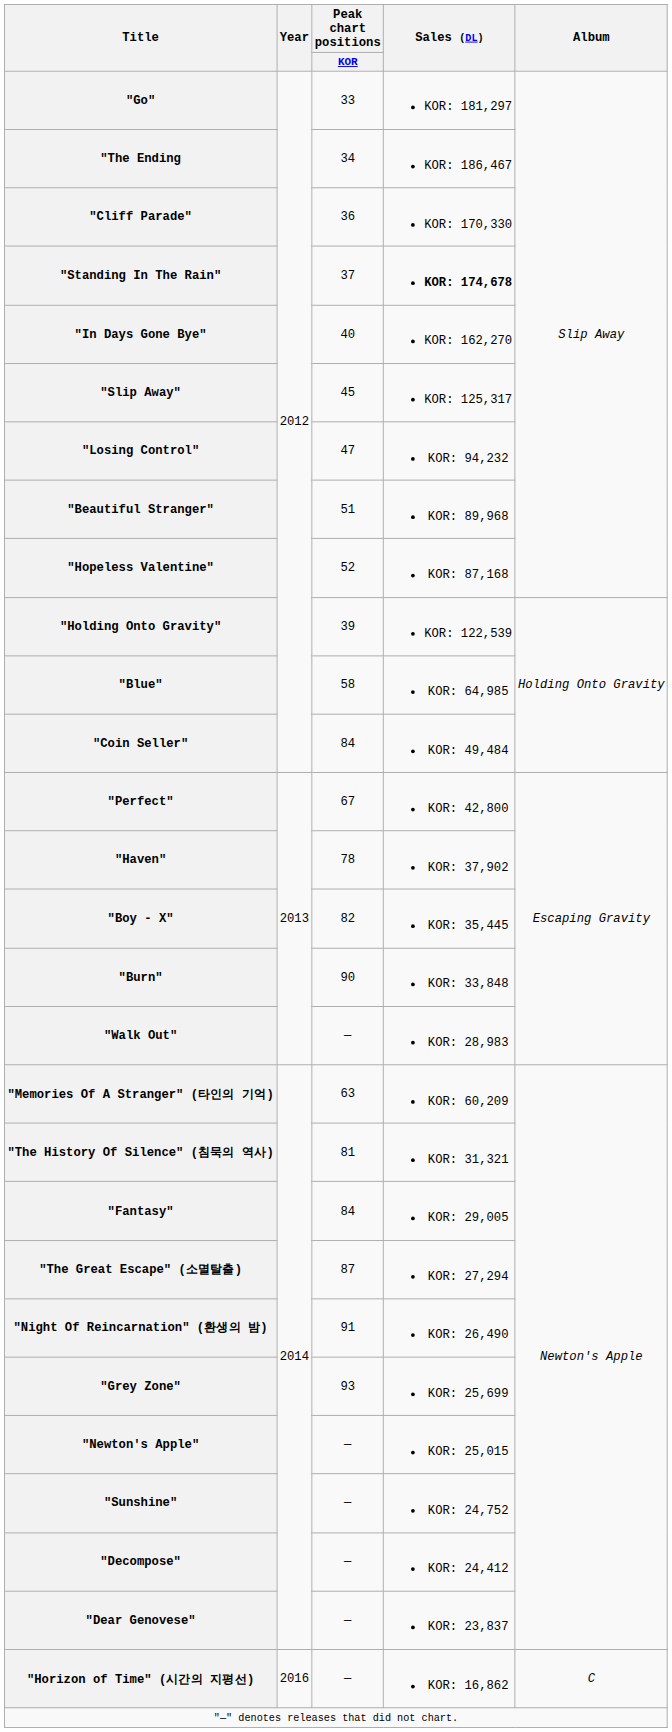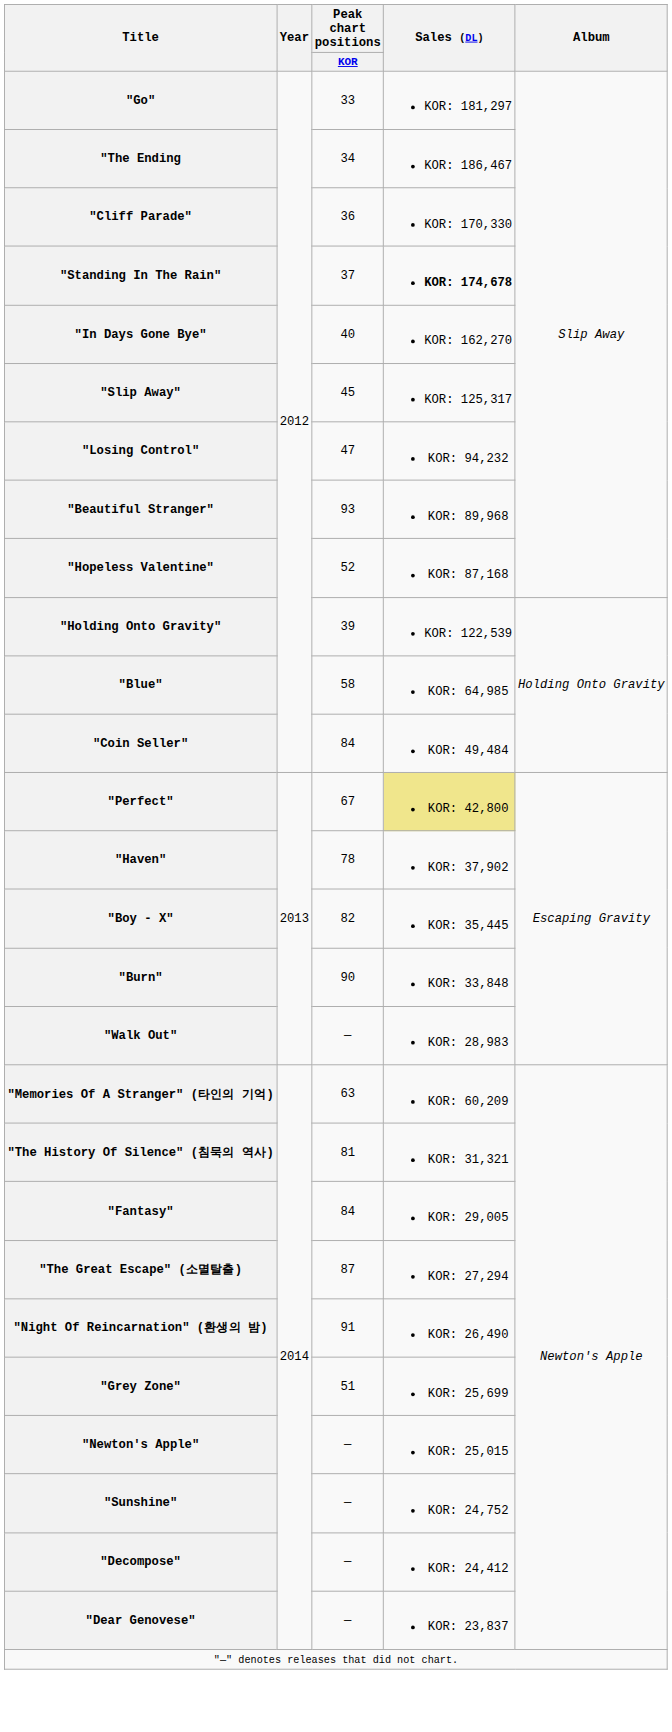"Beautiful Stranger" | Peak chart positions / KOR: 51 -> 93
"Perfect" | Sales (DL): no background -> khaki background
"Grey Zone" | Peak chart positions / KOR: 93 -> 51
- row: "Horizon of Time" (시간의 지평선) | 2016 | — | KOR: 16,862 | C
